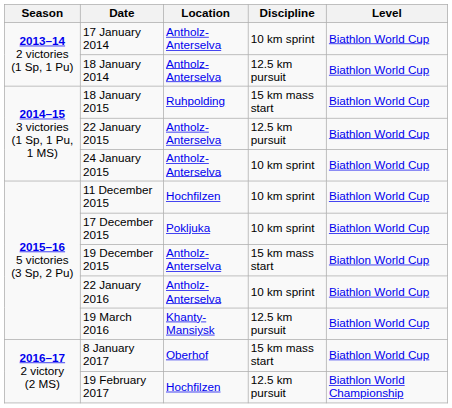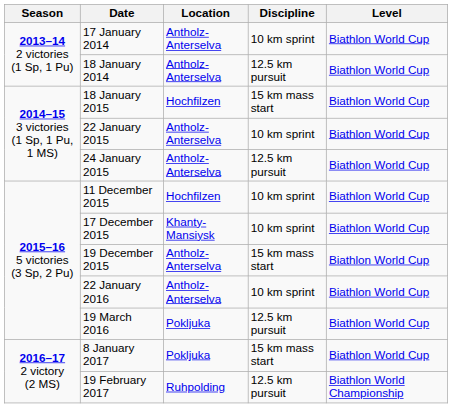18 January 2015 | Location: Ruhpolding -> Hochfilzen
22 January 2015 | Discipline: 12.5 km pursuit -> 10 km sprint
24 January 2015 | Discipline: 10 km sprint -> 12.5 km pursuit
17 December 2015 | Location: Pokljuka -> Khanty-Mansiysk
19 March 2016 | Location: Khanty-Mansiysk -> Pokljuka
8 January 2017 | Location: Oberhof -> Pokljuka
19 February 2017 | Location: Hochfilzen -> Ruhpolding
